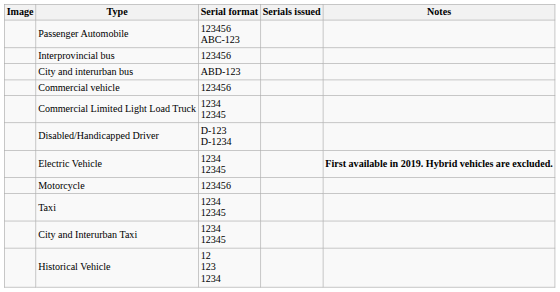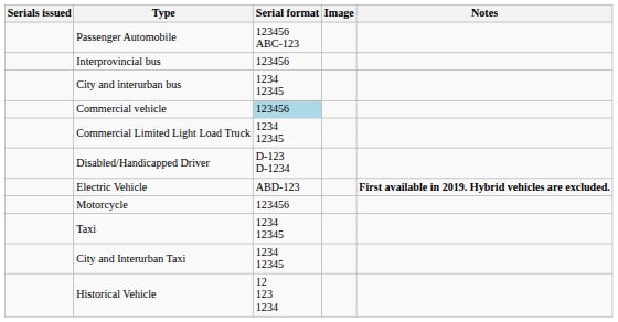columns swapped: Image <-> Serials issued
City and interurban bus | Serial format: ABD-123 -> 1234 12345
Commercial vehicle | Serial format: no background -> lightblue background
Electric Vehicle | Serial format: 1234 12345 -> ABD-123
